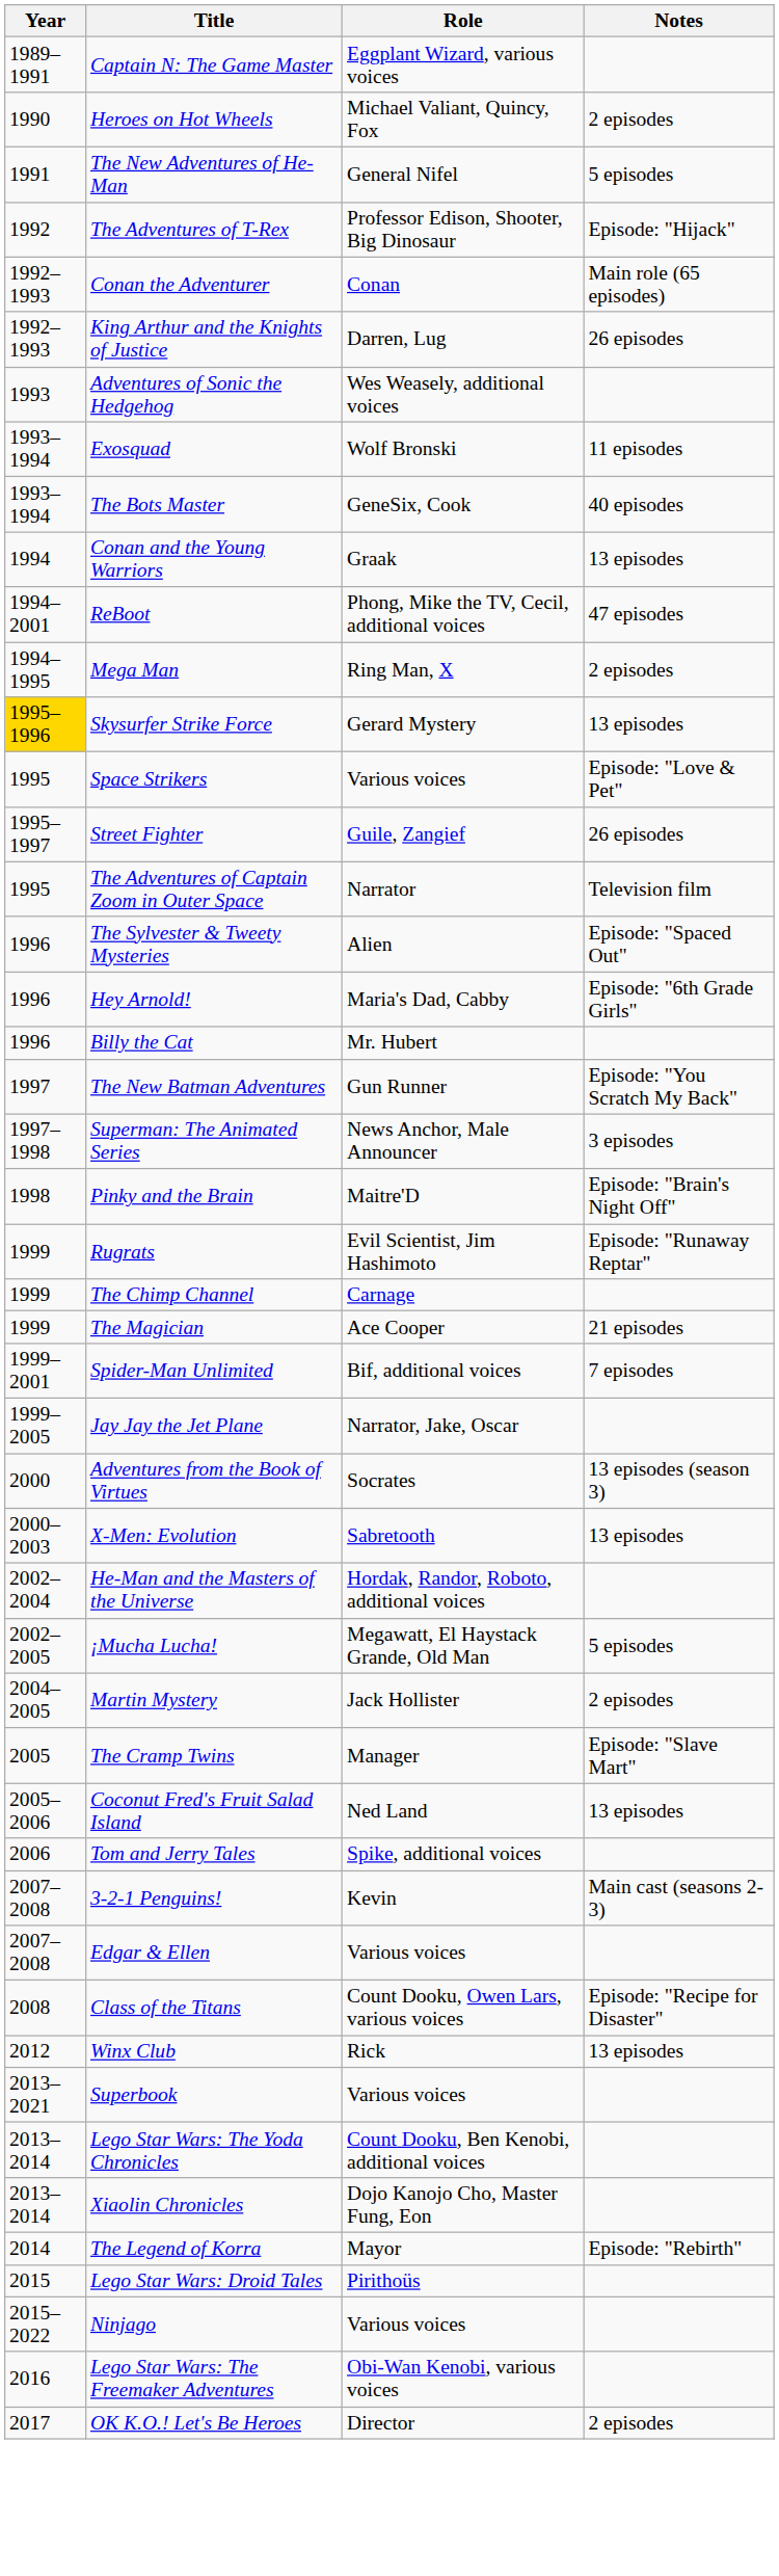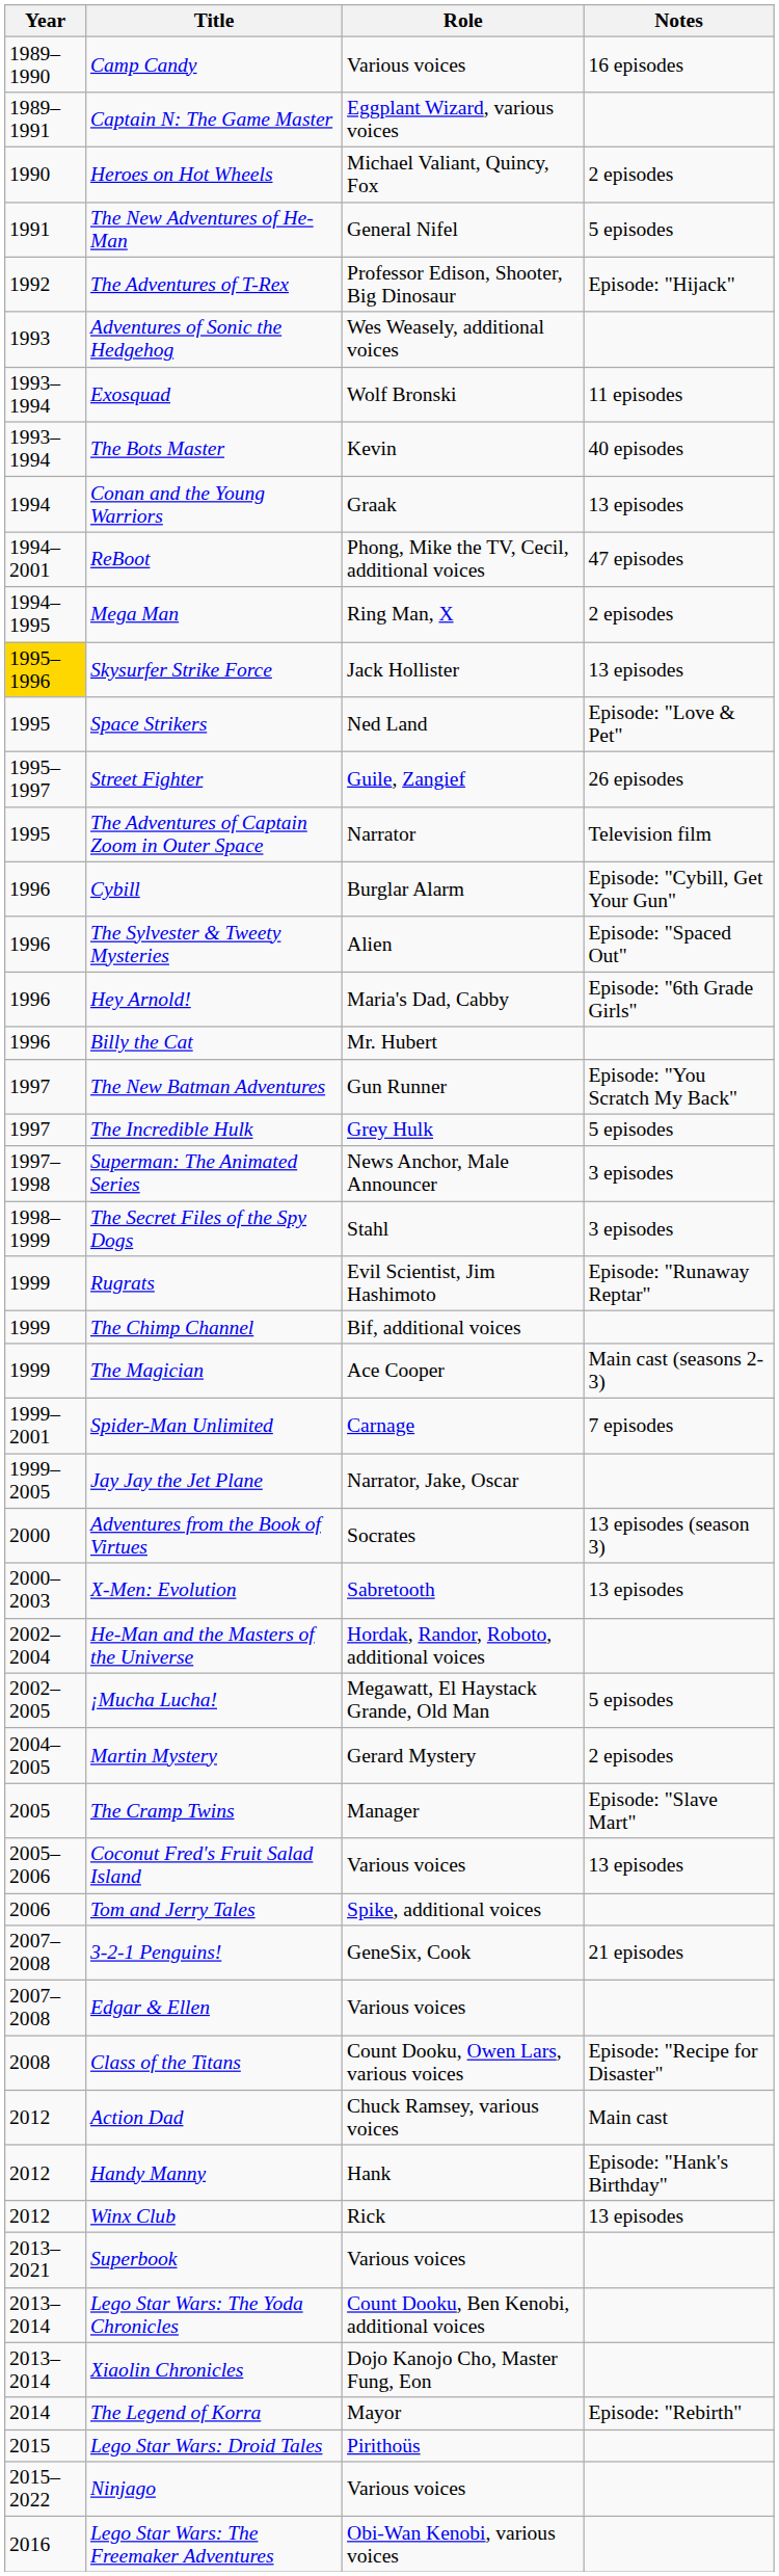+ row: 1989–1990 | Camp Candy | Various voices | 16 episodes
- row: 1992–1993 | Conan the Adventurer | Conan | Main role (65 episodes)
- row: 1992–1993 | King Arthur and the Knights of Justice | Darren, Lug | 26 episodes
The Bots Master | Role: GeneSix, Cook -> Kevin
Skysurfer Strike Force | Role: Gerard Mystery -> Jack Hollister
Space Strikers | Role: Various voices -> Ned Land
+ row: 1996 | Cybill | Burglar Alarm | Episode: "Cybill, Get Your Gun"
+ row: 1997 | The Incredible Hulk | Grey Hulk | 5 episodes
- row: 1998 | Pinky and the Brain | Maitre'D | Episode: "Brain's Night Off"
+ row: 1998–1999 | The Secret Files of the Spy Dogs | Stahl | 3 episodes
The Chimp Channel | Role: Carnage -> Bif, additional voices
The Magician | Notes: 21 episodes -> Main cast (seasons 2-3)
Spider-Man Unlimited | Role: Bif, additional voices -> Carnage
Martin Mystery | Role: Jack Hollister -> Gerard Mystery
Coconut Fred's Fruit Salad Island | Role: Ned Land -> Various voices
3-2-1 Penguins! | Role: Kevin -> GeneSix, Cook
3-2-1 Penguins! | Notes: Main cast (seasons 2-3) -> 21 episodes
+ row: 2012 | Action Dad | Chuck Ramsey, various voices | Main cast
+ row: 2012 | Handy Manny | Hank | Episode: "Hank's Birthday"
- row: 2017 | OK K.O.! Let's Be Heroes | Director | 2 episodes
